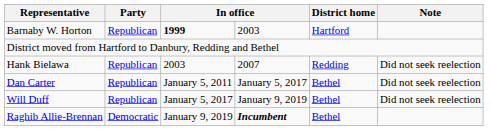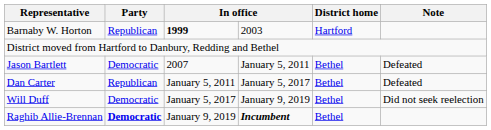- row: Hank Bielawa | Republican | 2003 | 2007 | Redding | Did not seek reelection
+ row: Jason Bartlett | Democratic | 2007 | January 5, 2011 | Bethel | Defeated
Dan Carter | Note: Did not seek reelection -> Defeated
Will Duff | Party: Republican -> Democratic
Raghib Allie-Brennan | Party: normal -> bold
